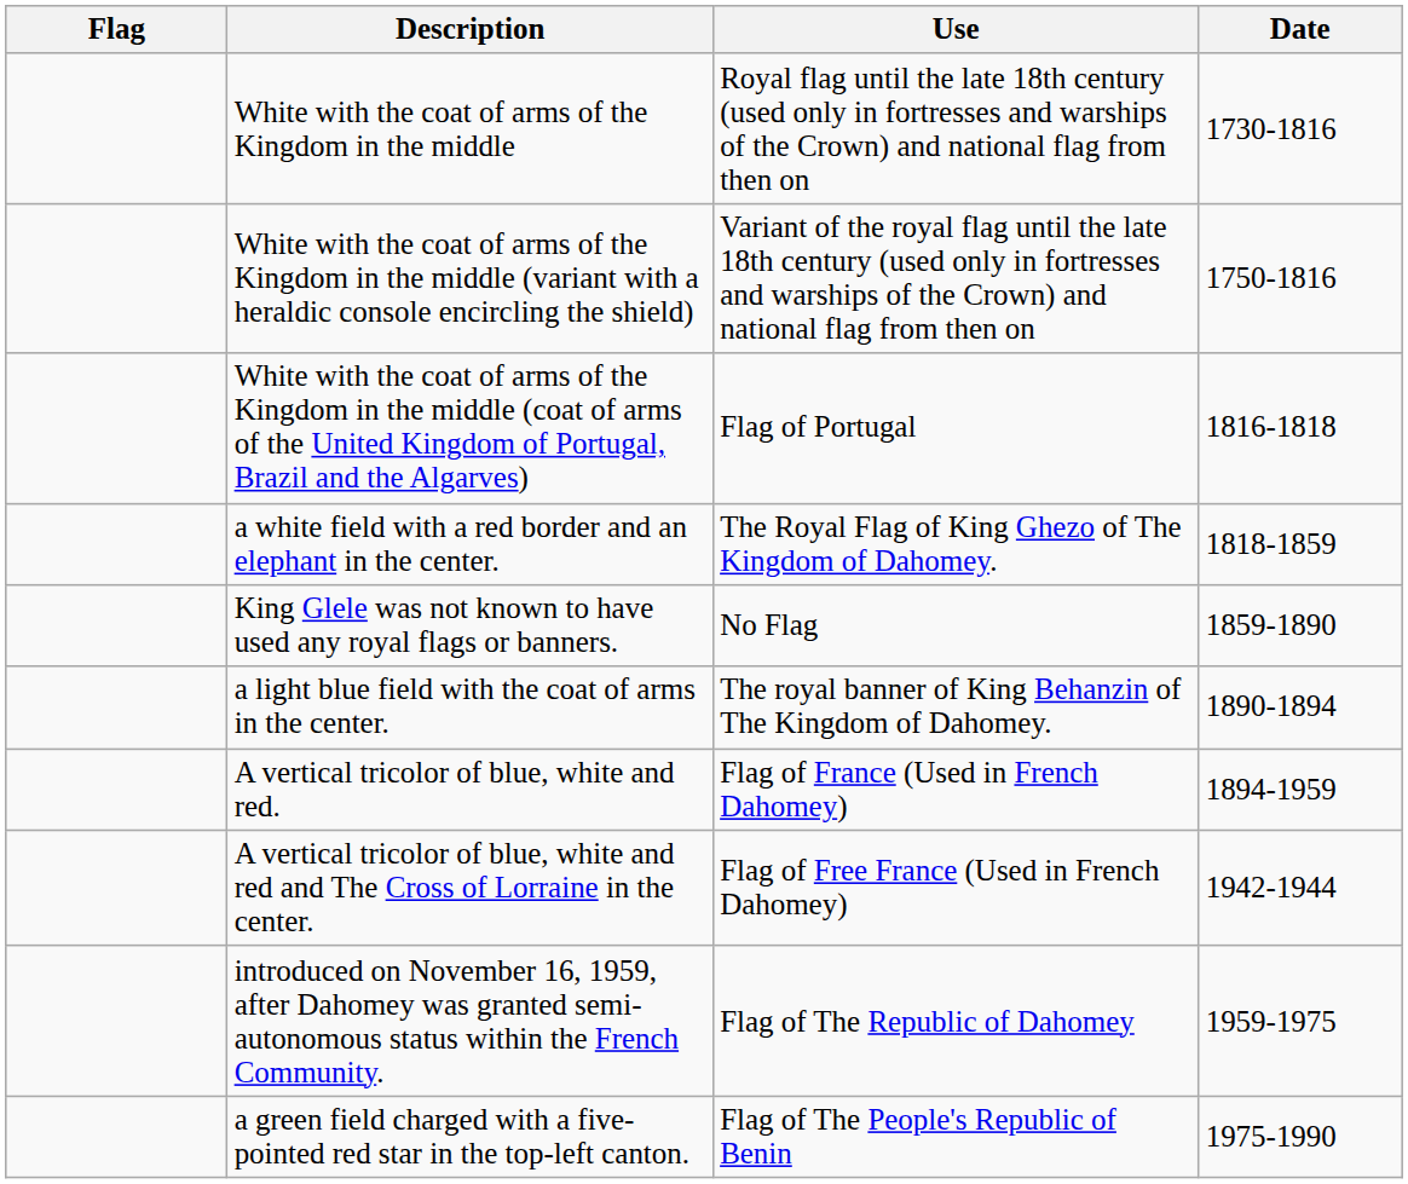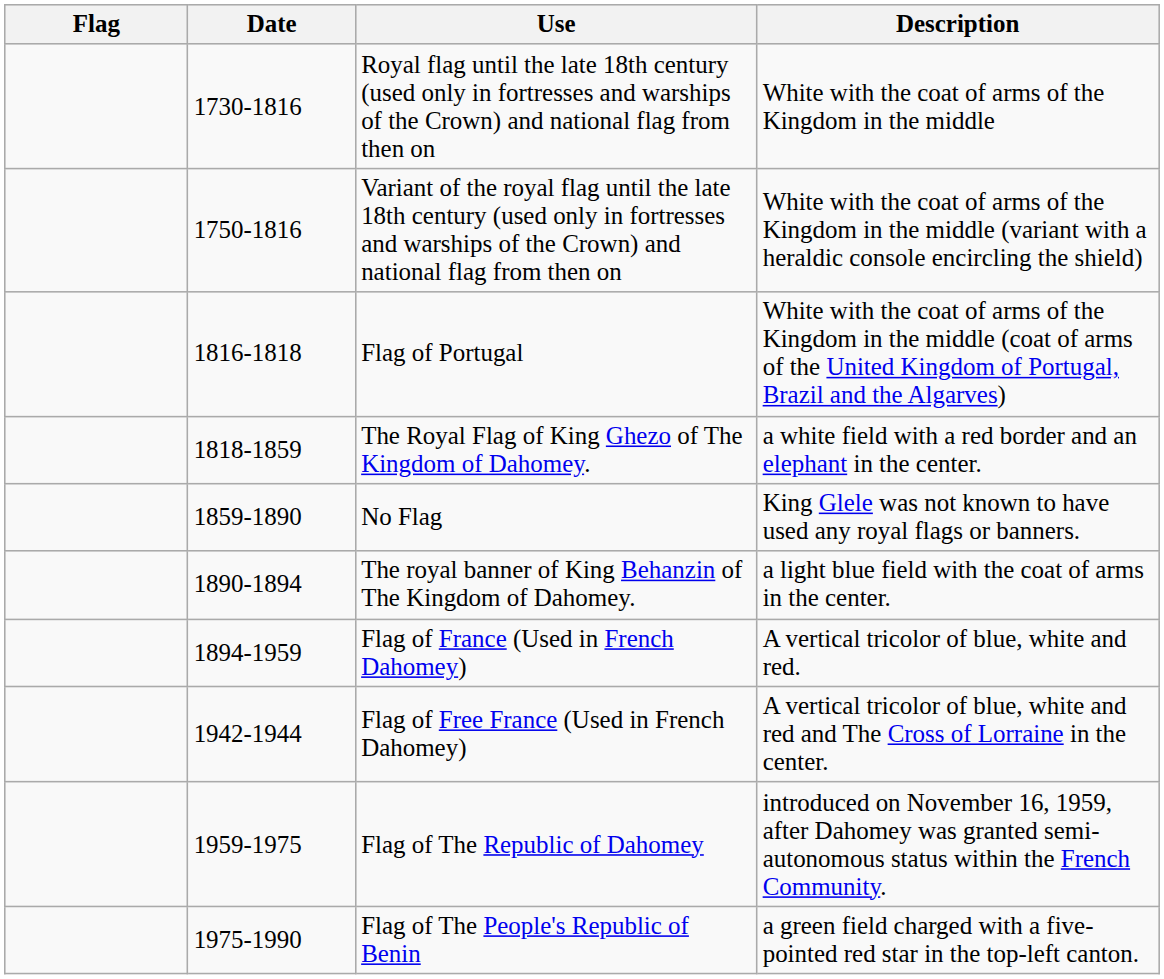columns swapped: Date <-> Description
